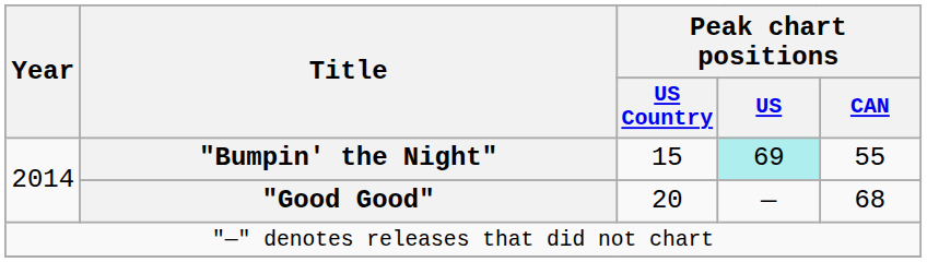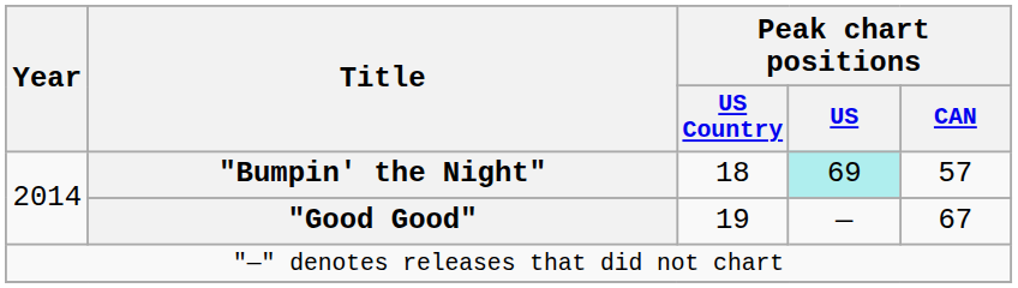"Bumpin' the Night" | Peak chart positions / US Country: 15 -> 18
"Bumpin' the Night" | Peak chart positions / CAN: 55 -> 57
"Good Good" | Peak chart positions / US Country: 20 -> 19
"Good Good" | Peak chart positions / CAN: 68 -> 67
